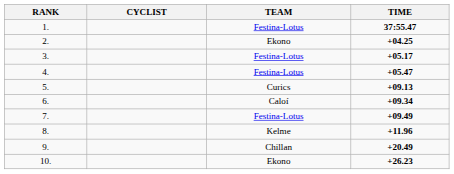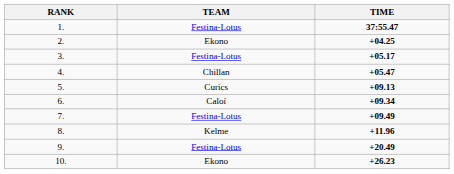- column: CYCLIST
4. | TEAM: Festina-Lotus -> Chillan
9. | TEAM: Chillan -> Festina-Lotus
